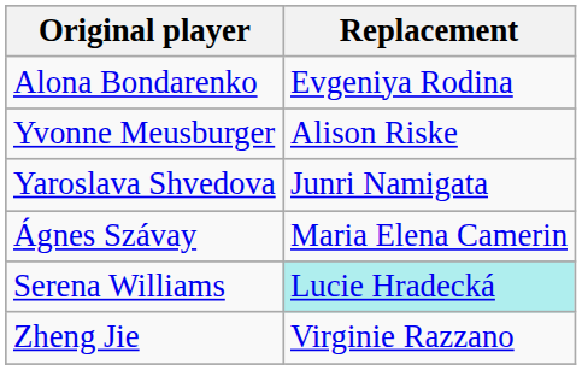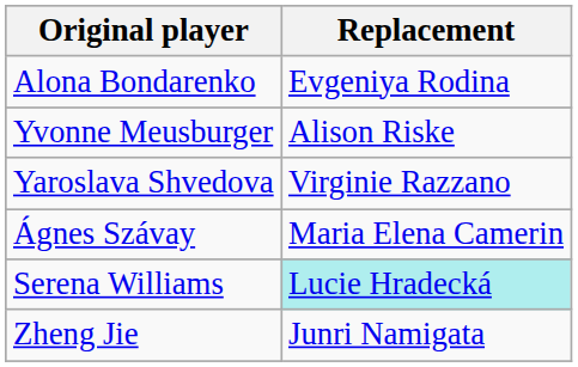Yaroslava Shvedova | Replacement: Junri Namigata -> Virginie Razzano
Zheng Jie | Replacement: Virginie Razzano -> Junri Namigata
